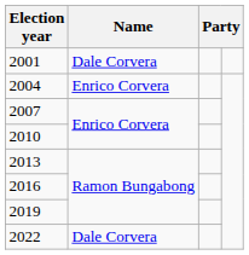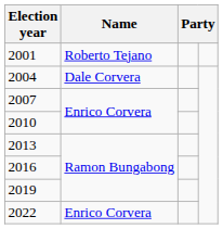2001 | Name: Dale Corvera -> Roberto Tejano
2004 | Name: Enrico Corvera -> Dale Corvera
2022 | Name: Dale Corvera -> Enrico Corvera
